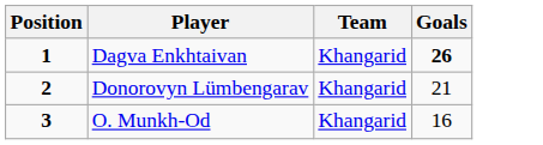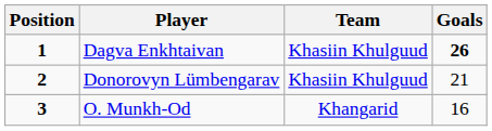Dagva Enkhtaivan | Team: Khangarid -> Khasiin Khulguud
Donorovyn Lümbengarav | Team: Khangarid -> Khasiin Khulguud
